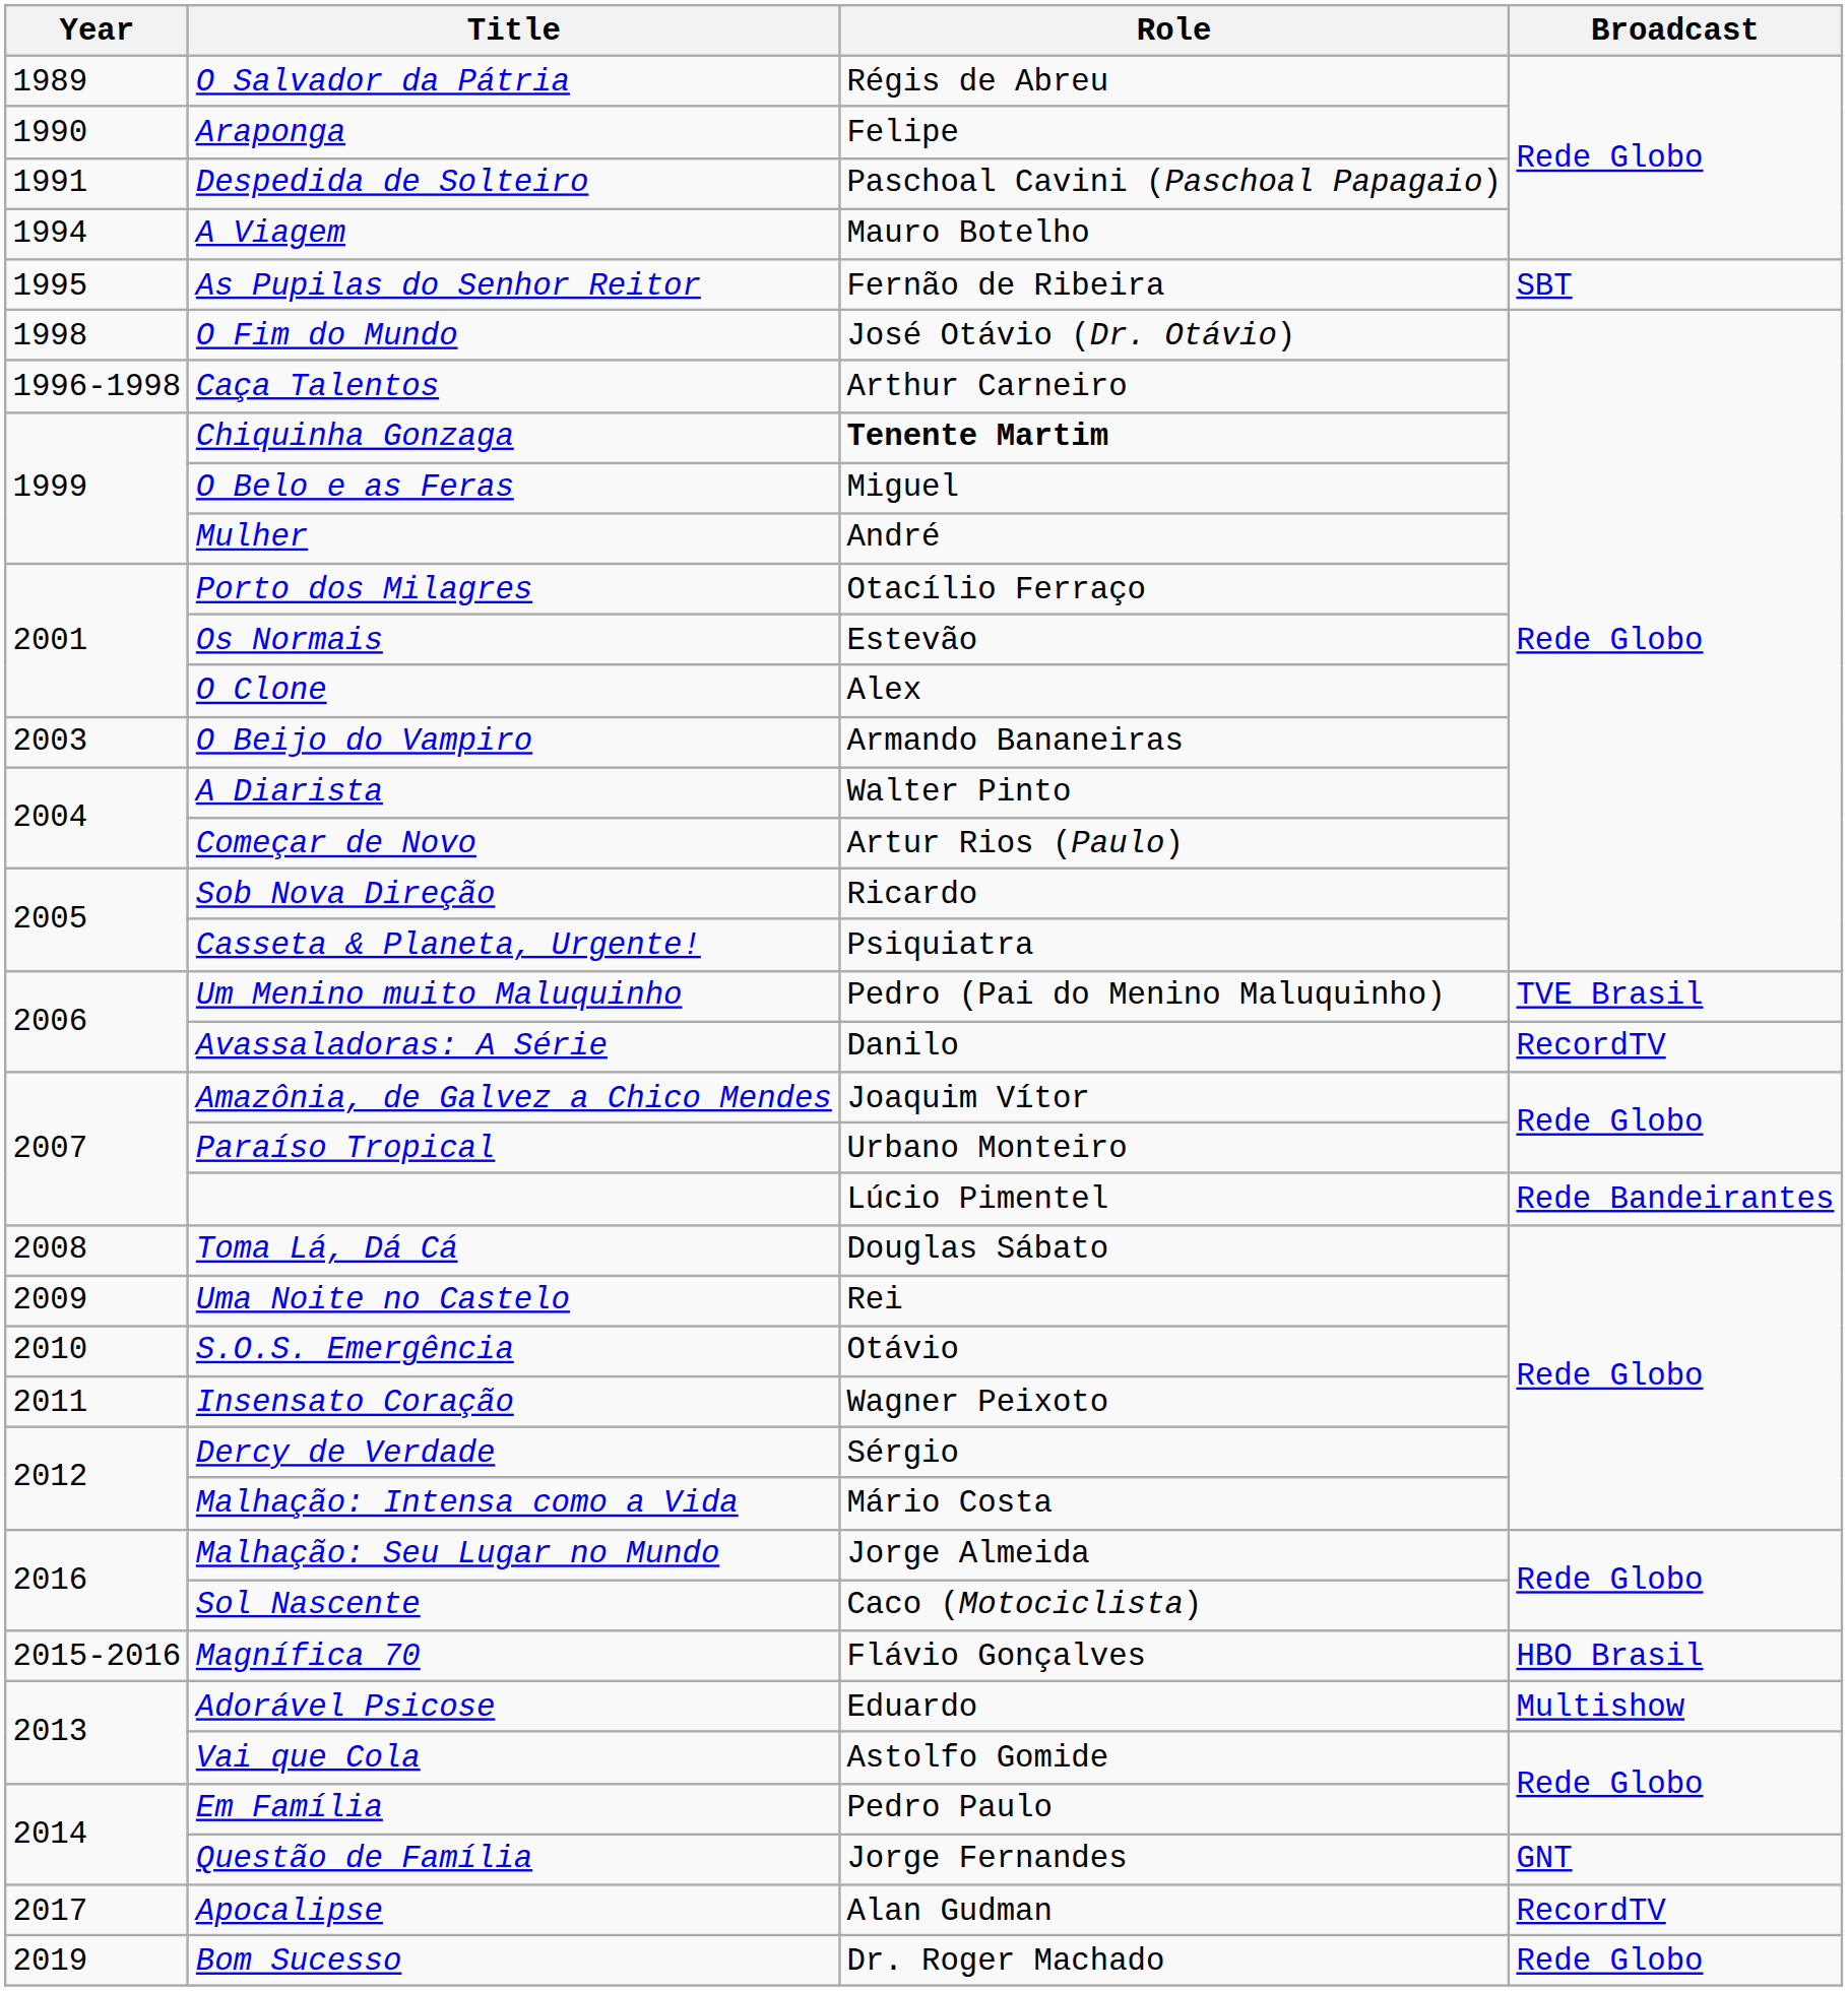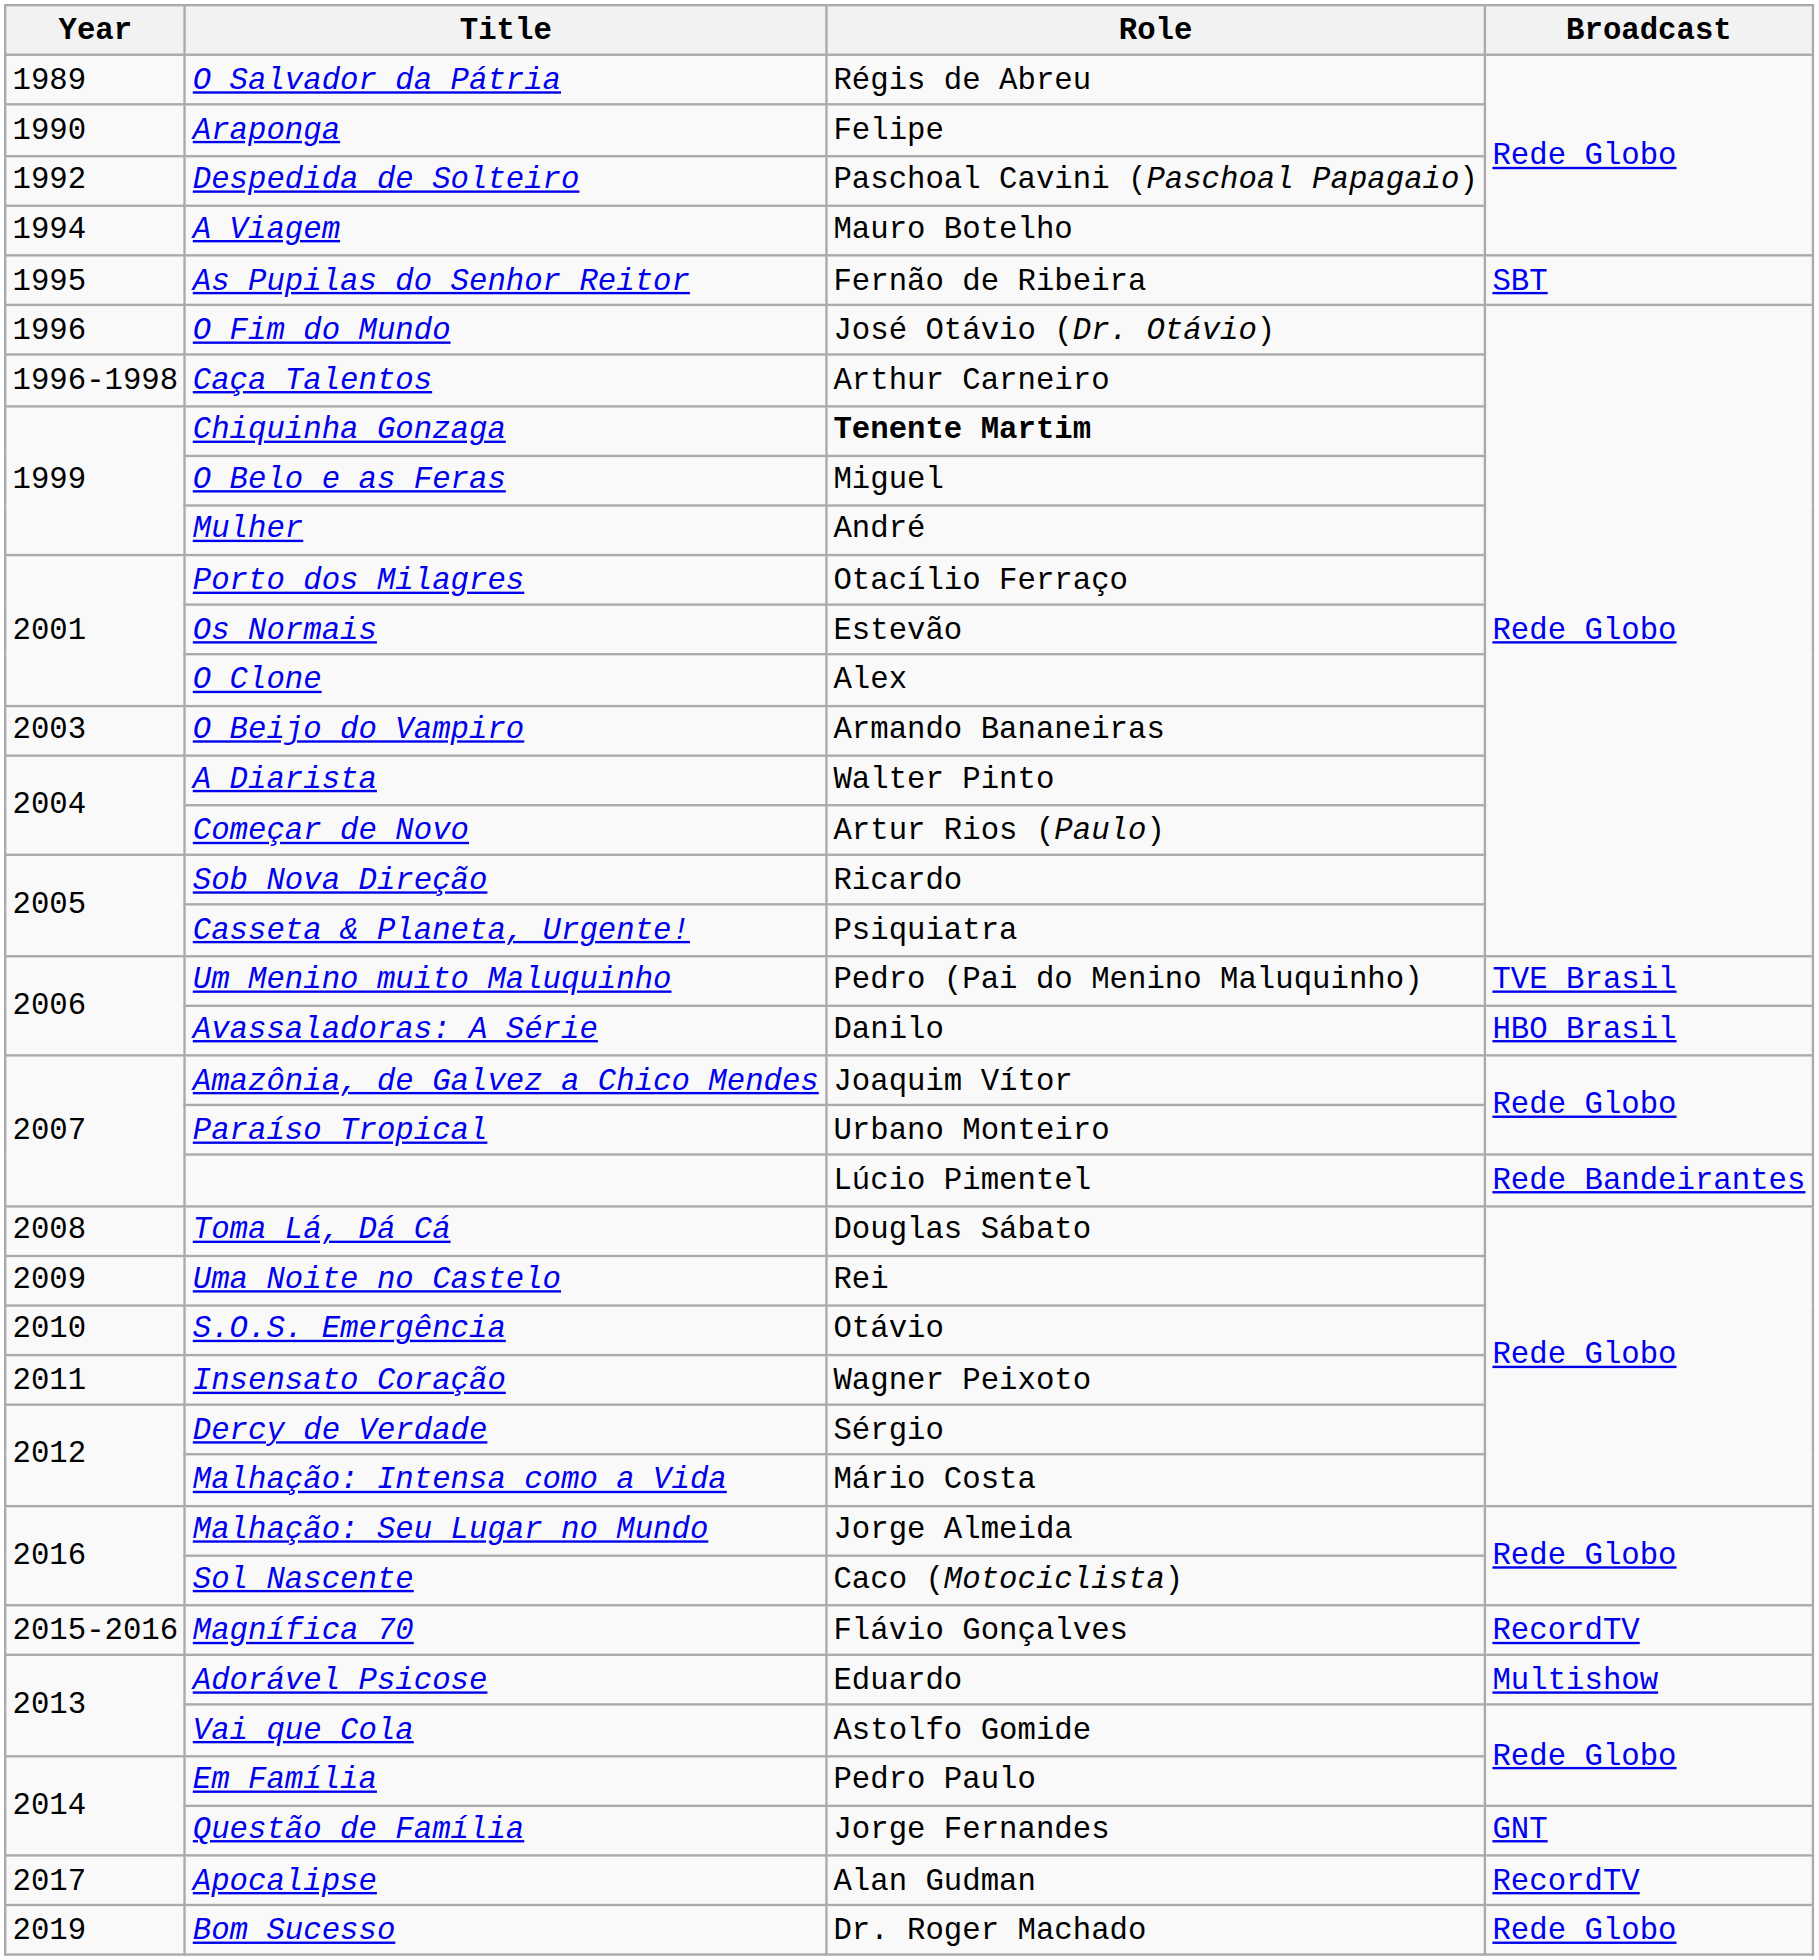Despedida de Solteiro | Year: 1991 -> 1992
O Fim do Mundo | Year: 1998 -> 1996
Avassaladoras: A Série | Broadcast: RecordTV -> HBO Brasil
Magnífica 70 | Broadcast: HBO Brasil -> RecordTV
